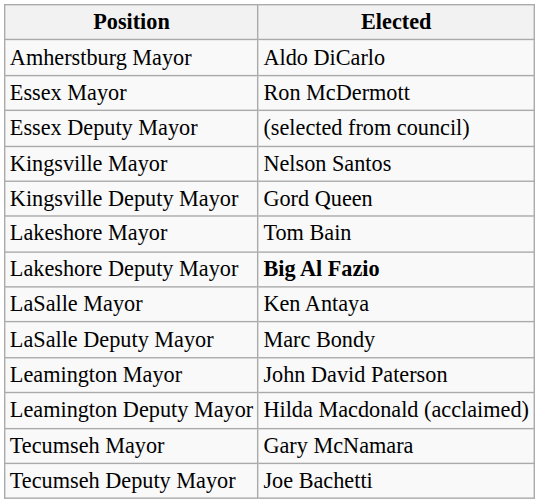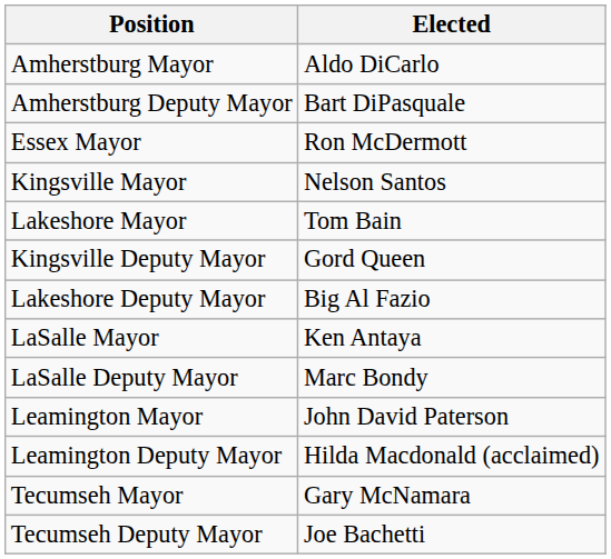+ row: Amherstburg Deputy Mayor | Bart DiPasquale
- row: Essex Deputy Mayor | (selected from council)
rows swapped: Kingsville Deputy Mayor <-> Lakeshore Mayor
Lakeshore Deputy Mayor | Elected: bold -> normal
